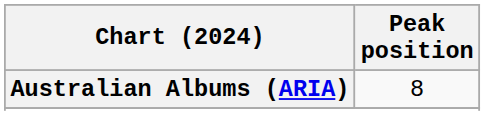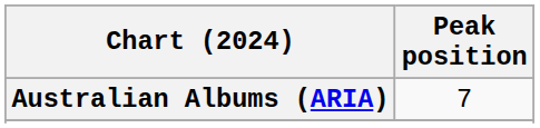Australian Albums (ARIA) | Peak position: 8 -> 7
